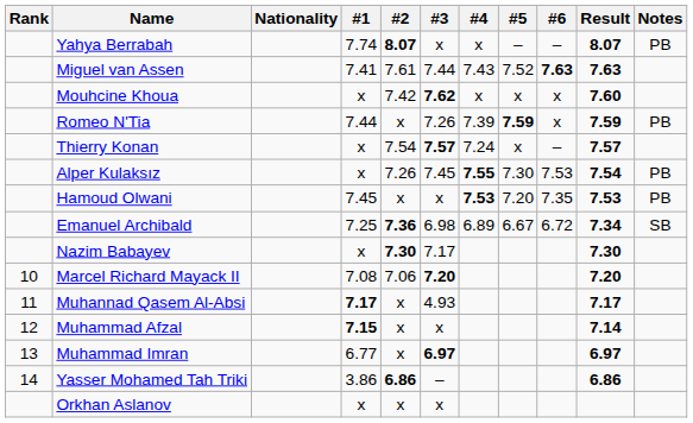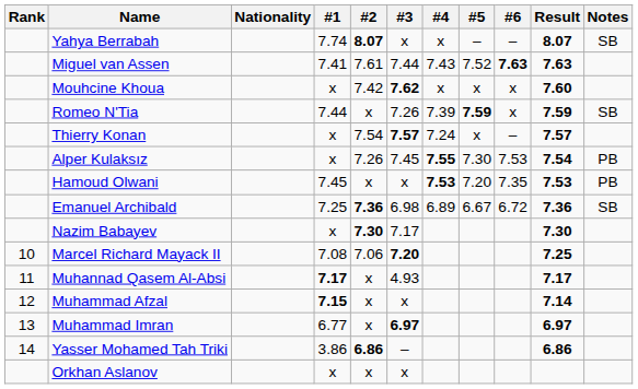Yahya Berrabah | Notes: PB -> SB
Romeo N'Tia | Notes: PB -> SB
Emanuel Archibald | Result: 7.34 -> 7.36
Marcel Richard Mayack II | Result: 7.20 -> 7.25
